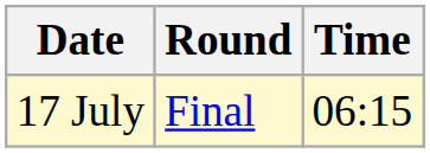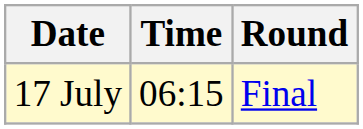columns swapped: Time <-> Round
